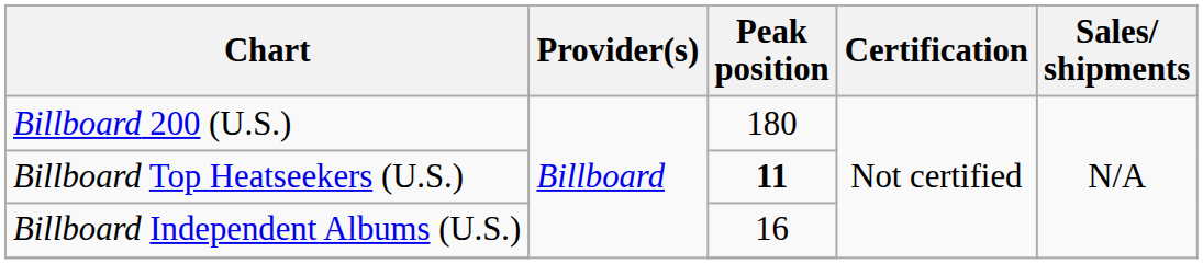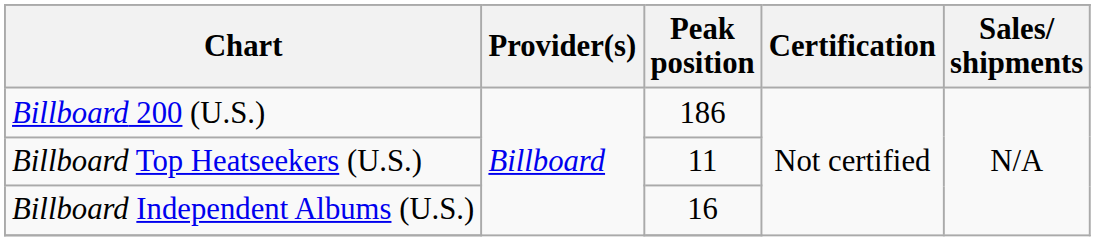Billboard 200 (U.S.) | Peak position: 180 -> 186
Billboard Top Heatseekers (U.S.) | Peak position: bold -> normal
